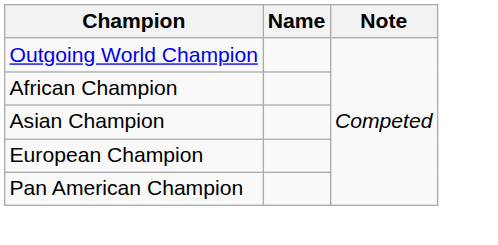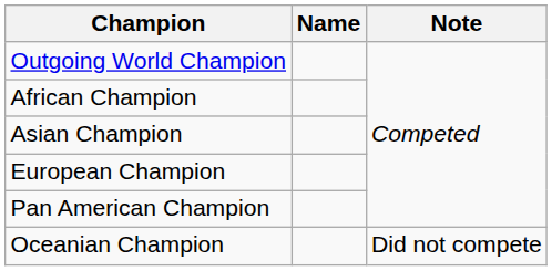+ row: Oceanian Champion | Did not compete
